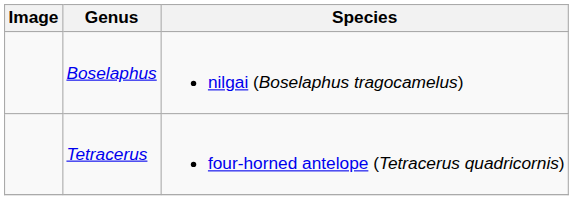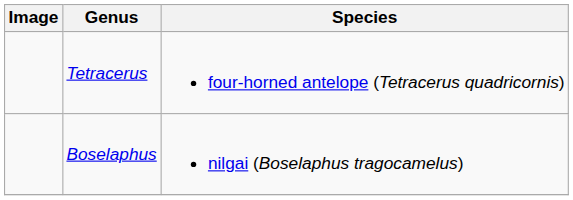rows swapped: Boselaphus <-> Tetracerus
